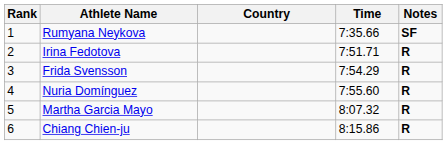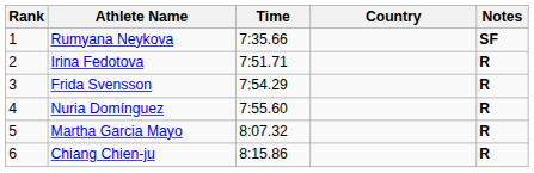columns swapped: Country <-> Time
